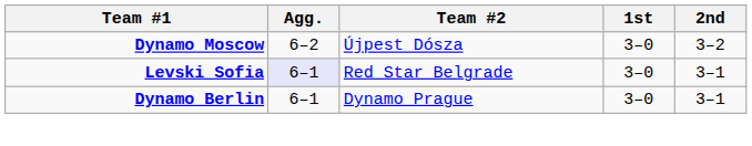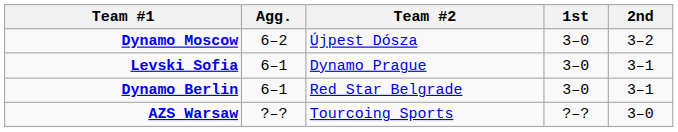Levski Sofia | Agg.: lavender background -> no background
Levski Sofia | Team #2: Red Star Belgrade -> Dynamo Prague
Dynamo Berlin | Team #2: Dynamo Prague -> Red Star Belgrade
+ row: AZS Warsaw | ?–? | Tourcoing Sports | ?–? | 3–0
